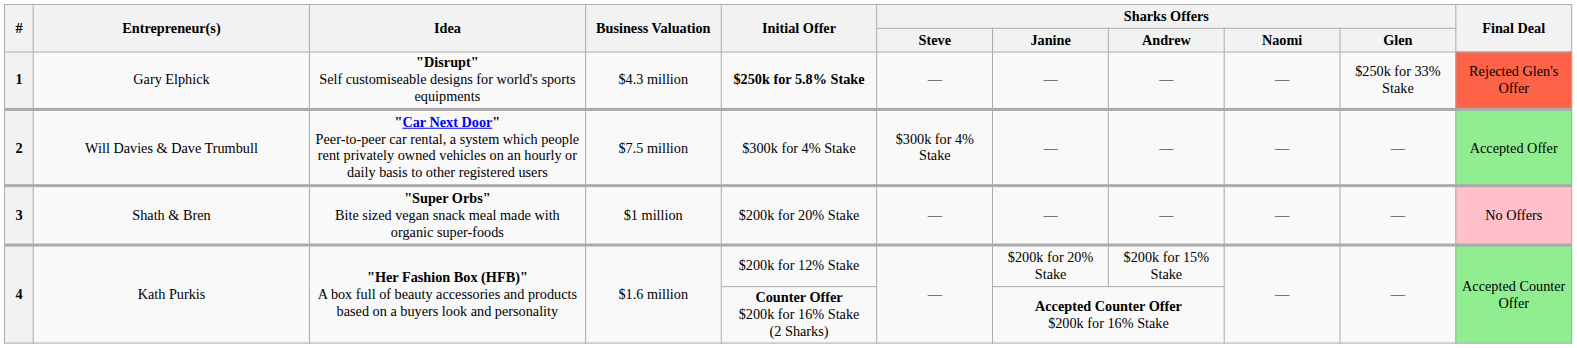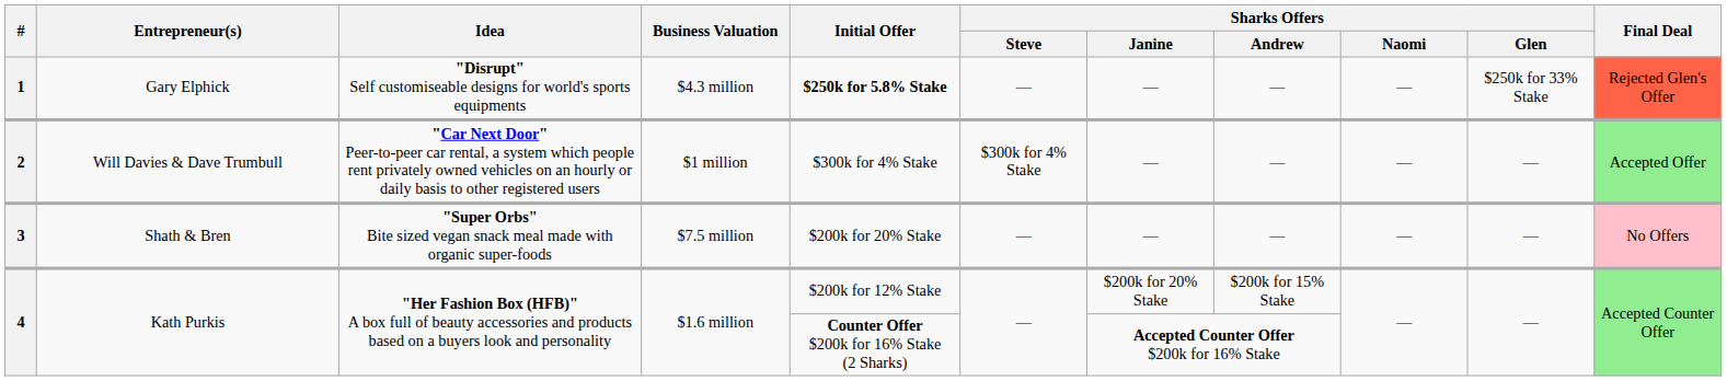2 | Business Valuation: $7.5 million -> $1 million
3 | Business Valuation: $1 million -> $7.5 million
